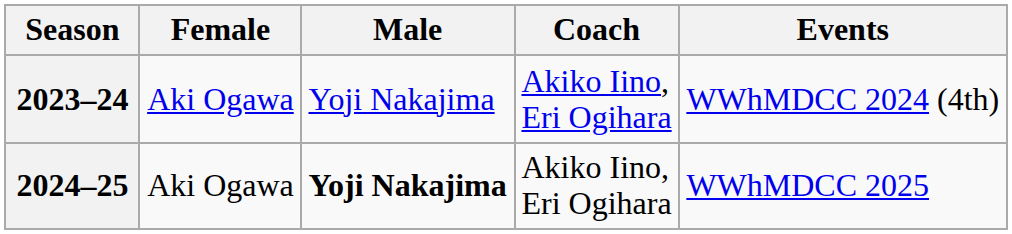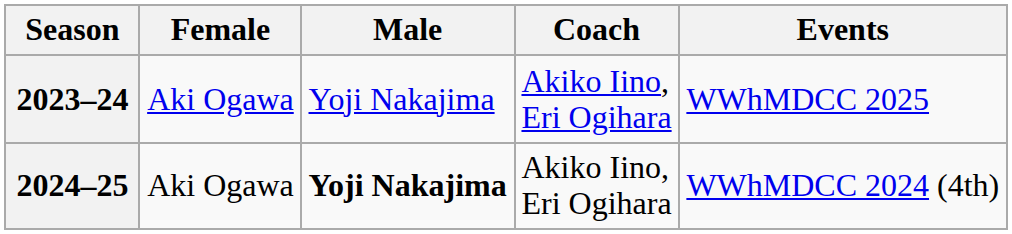2023–24 | Events: WWhMDCC 2024 (4th) -> WWhMDCC 2025
2024–25 | Events: WWhMDCC 2025 -> WWhMDCC 2024 (4th)
